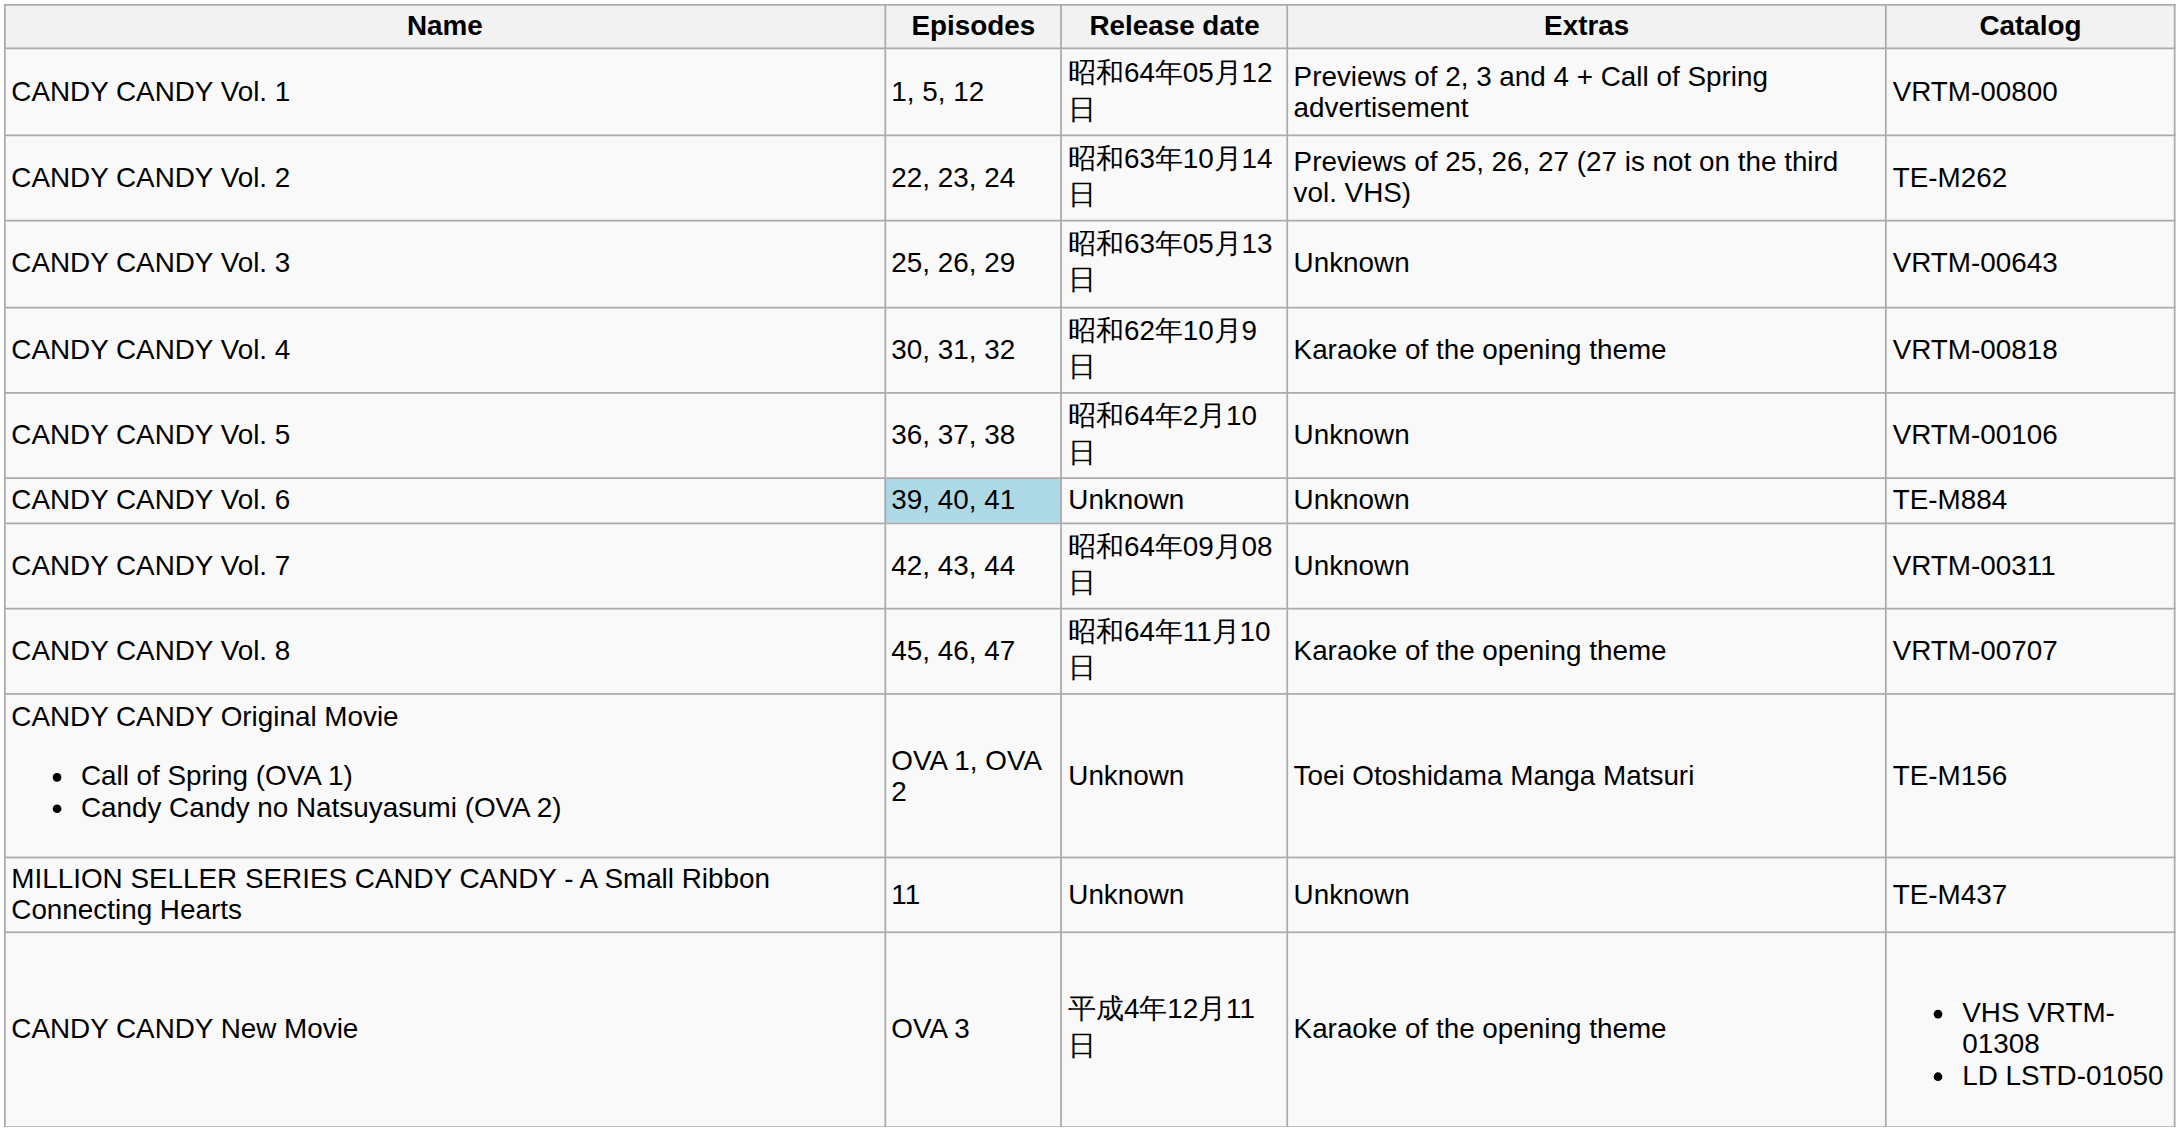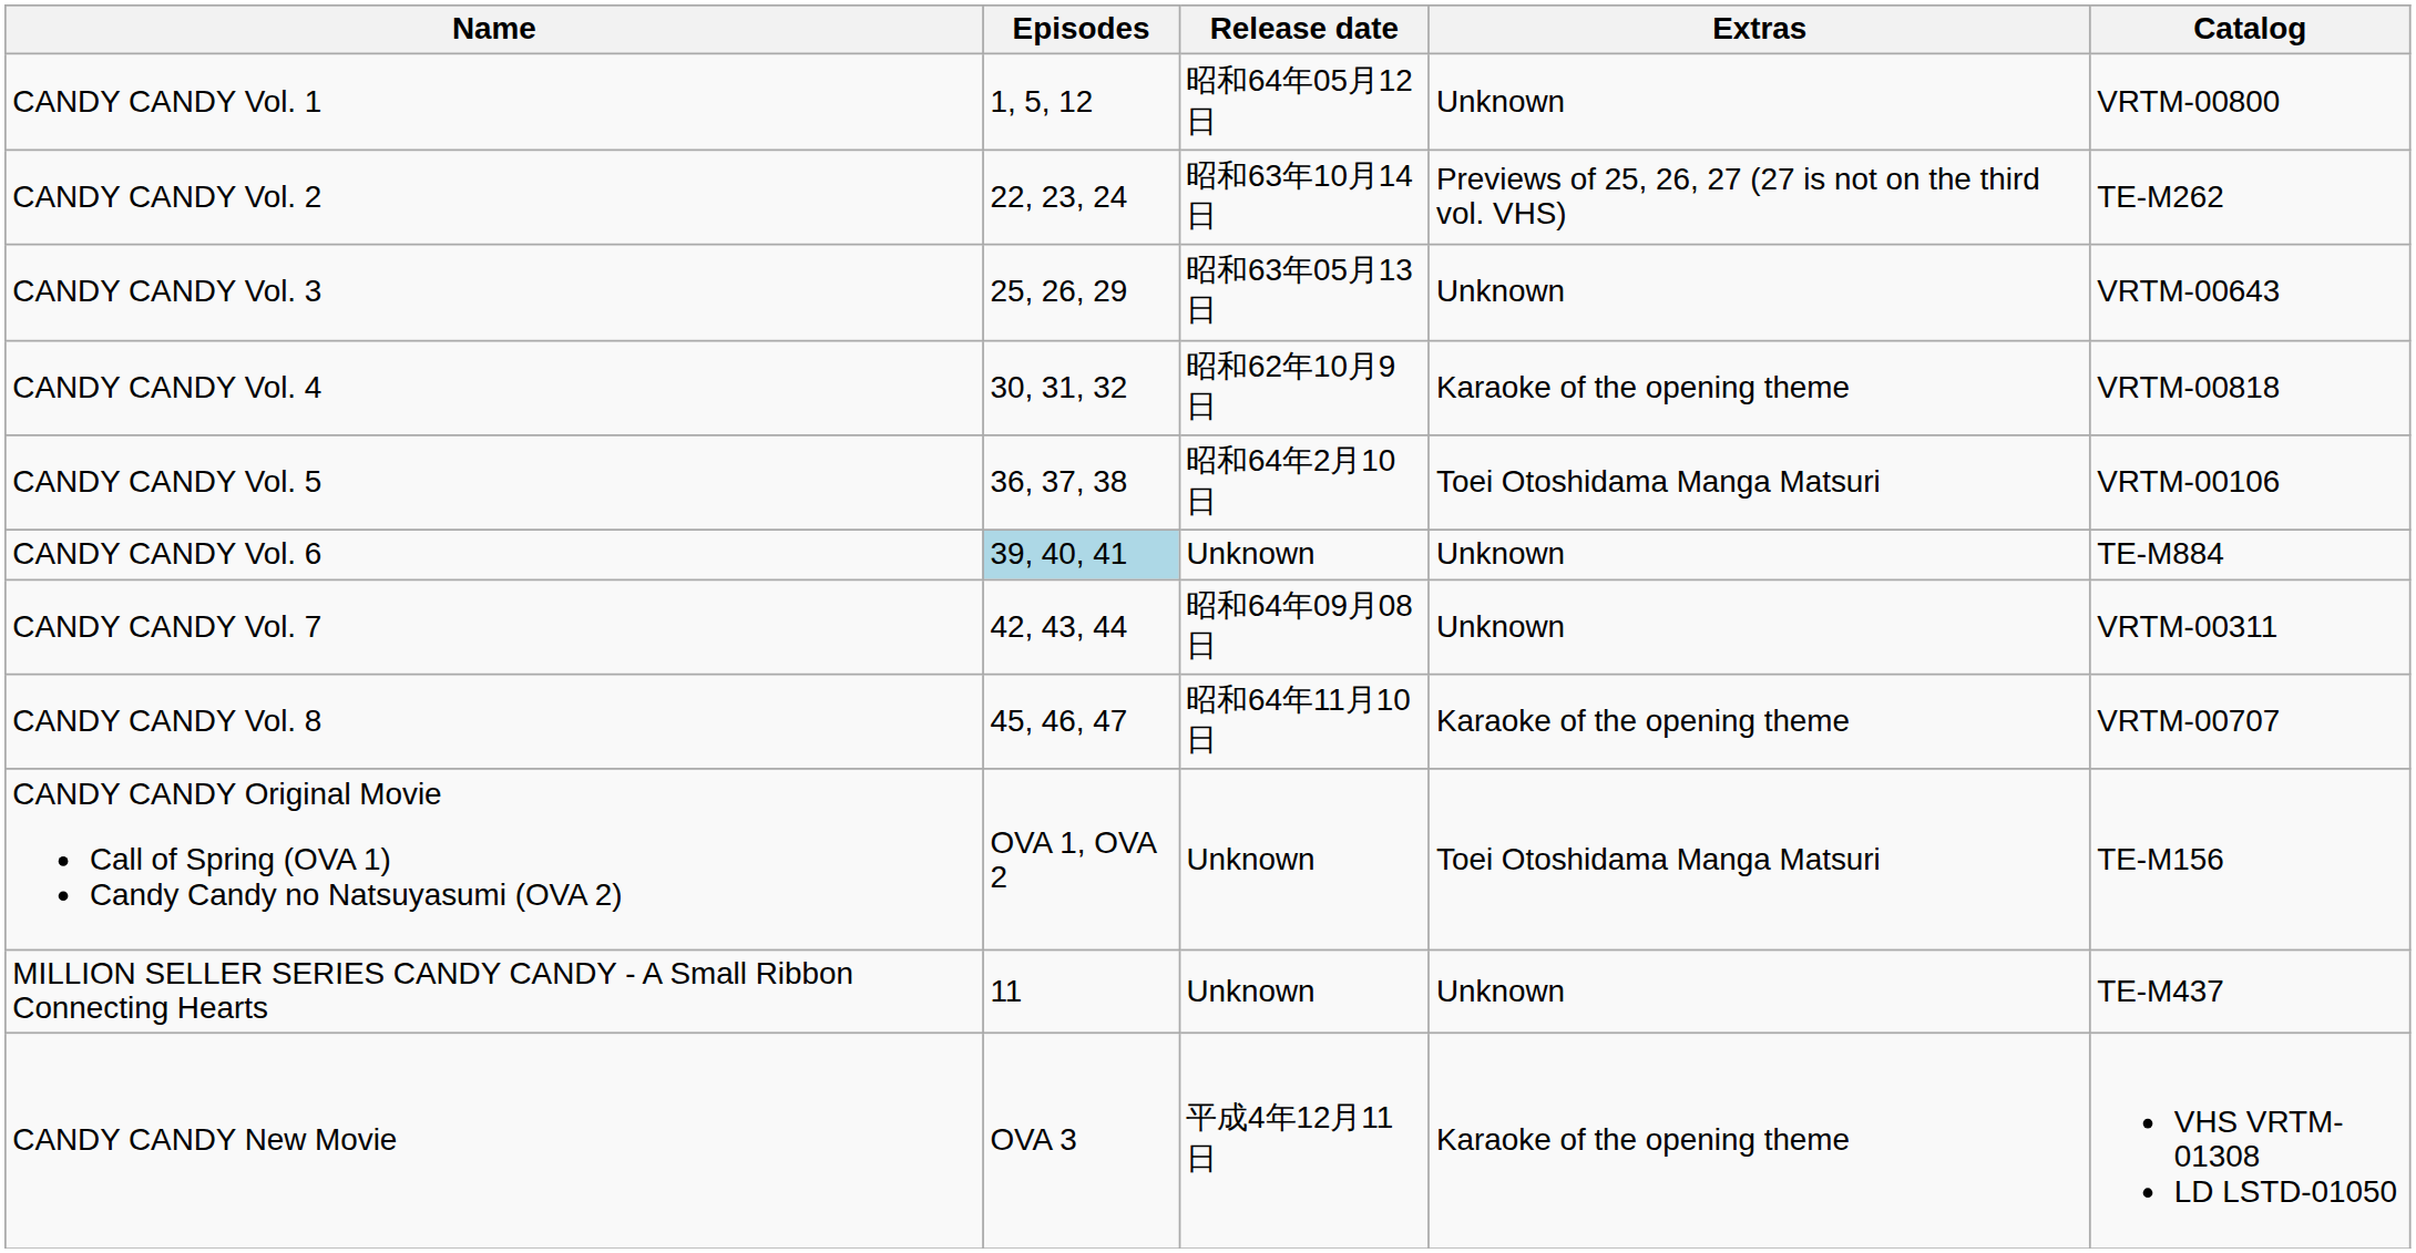CANDY CANDY Vol. 1 | Extras: Previews of 2, 3 and 4 + Call of Spring advertisement -> Unknown
CANDY CANDY Vol. 5 | Extras: Unknown -> Toei Otoshidama Manga Matsuri
